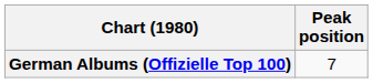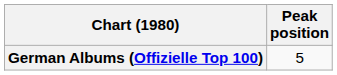German Albums (Offizielle Top 100) | Peak position: 7 -> 5
